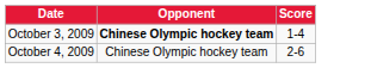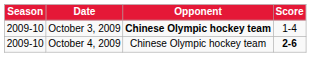+ column: Season | 2009-10 | 2009-10
October 4, 2009 | Score: normal -> bold
